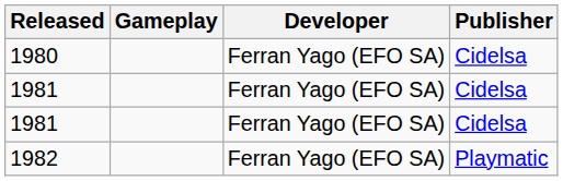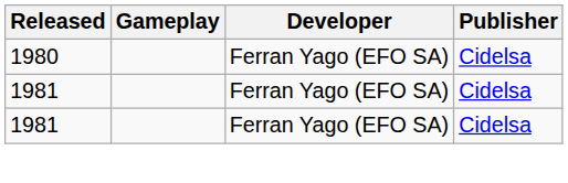- row: 1982 | Ferran Yago (EFO SA) | Playmatic
